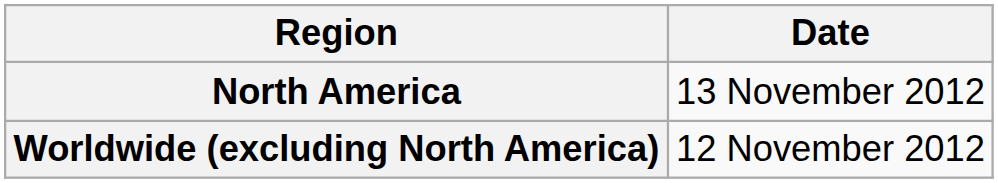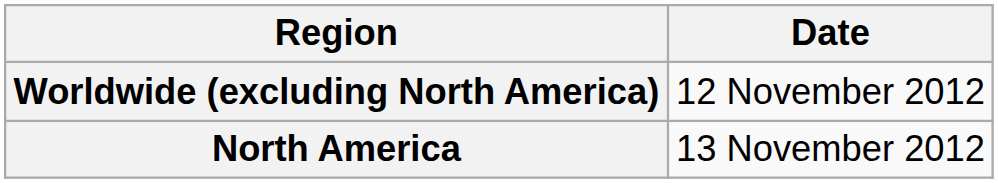rows swapped: Worldwide (excluding North America) <-> North America
